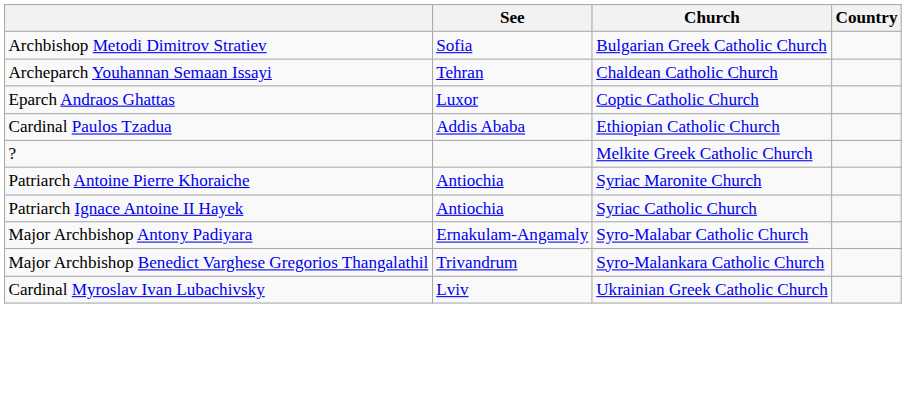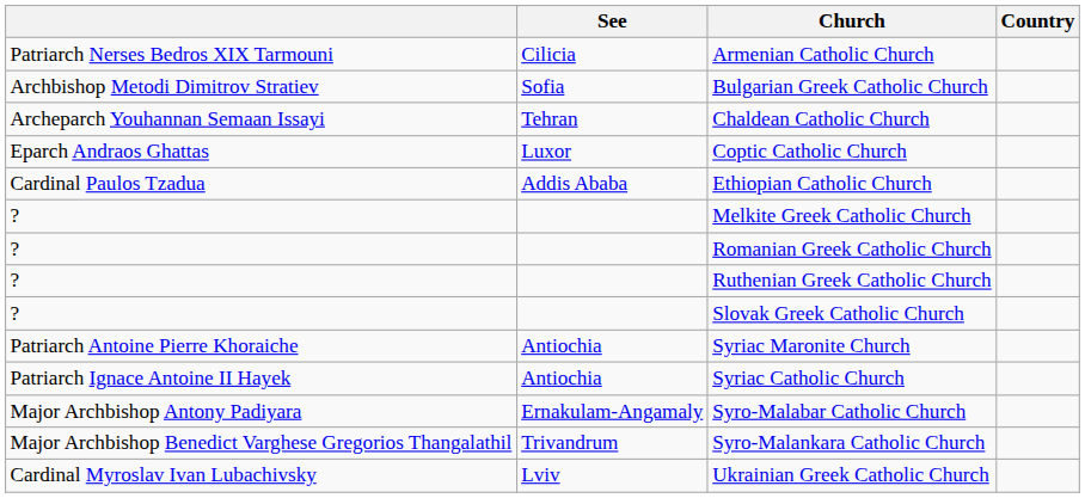+ row: Patriarch Nerses Bedros XIX Tarmouni | Cilicia | Armenian Catholic Church
+ row: ? | Romanian Greek Catholic Church
+ row: ? | Ruthenian Greek Catholic Church
+ row: ? | Slovak Greek Catholic Church
